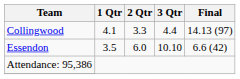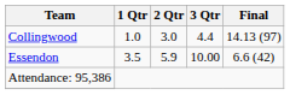Collingwood | 1 Qtr: 4.1 -> 1.0
Collingwood | 2 Qtr: 3.3 -> 3.0
Essendon | 2 Qtr: 6.0 -> 5.9
Essendon | 3 Qtr: 10.10 -> 10.00
